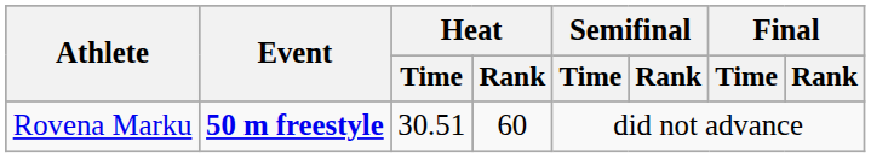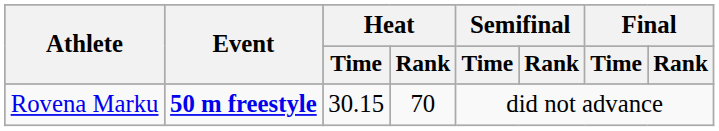Rovena Marku | Heat / Time: 30.51 -> 30.15
Rovena Marku | Heat / Rank: 60 -> 70
